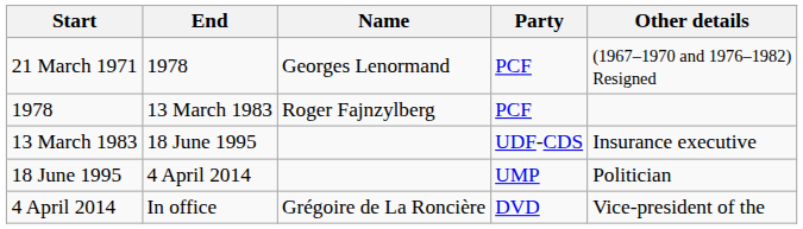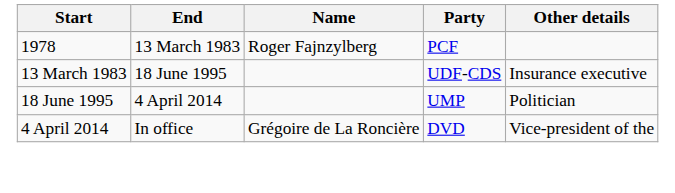- row: 21 March 1971 | 1978 | Georges Lenormand | PCF | (1967–1970 and 1976–1982) Resigned
